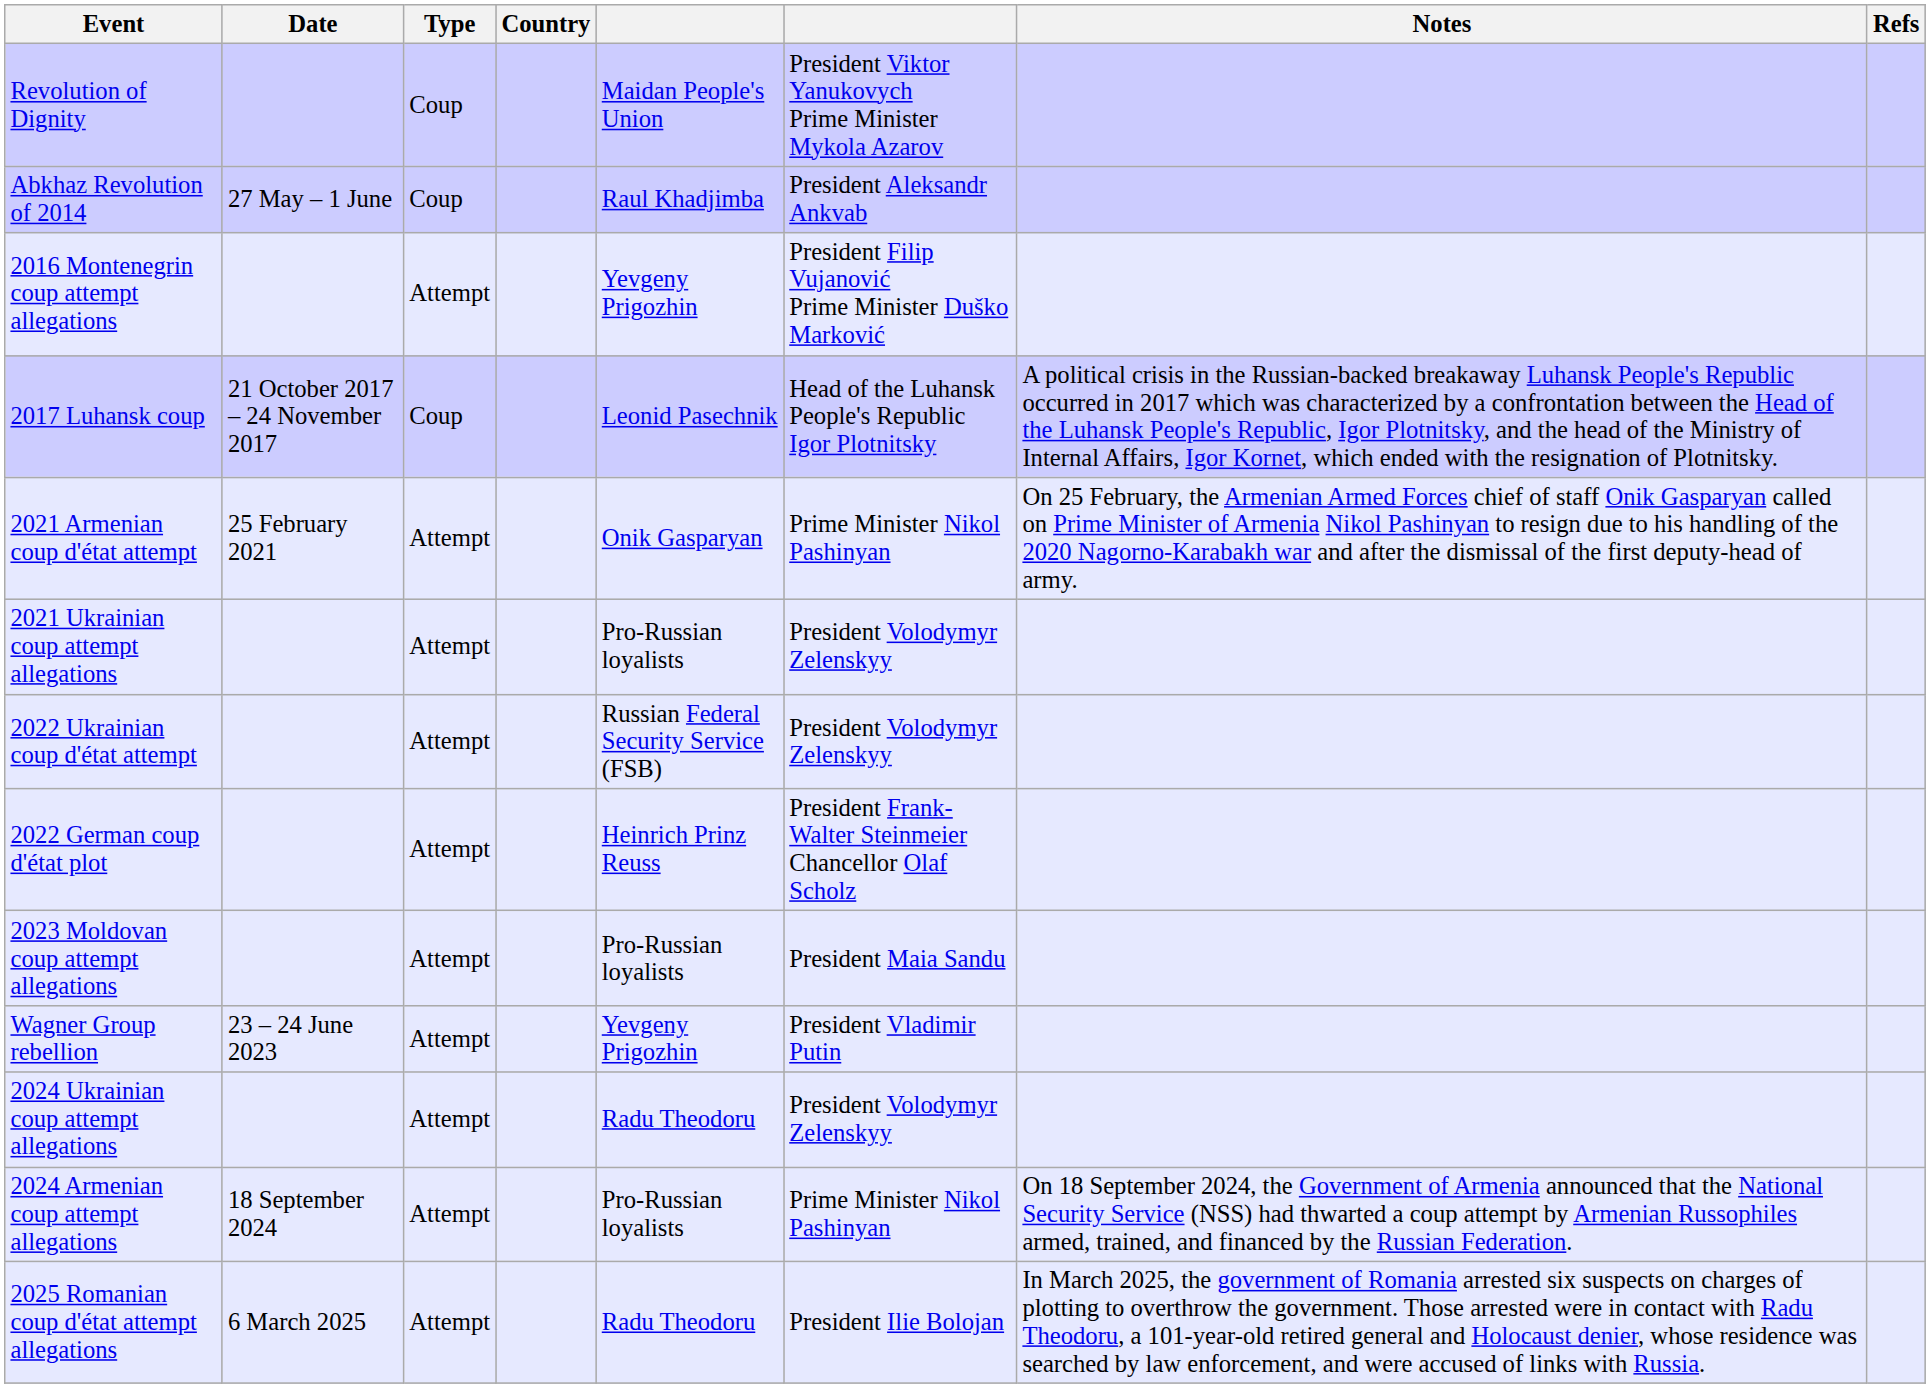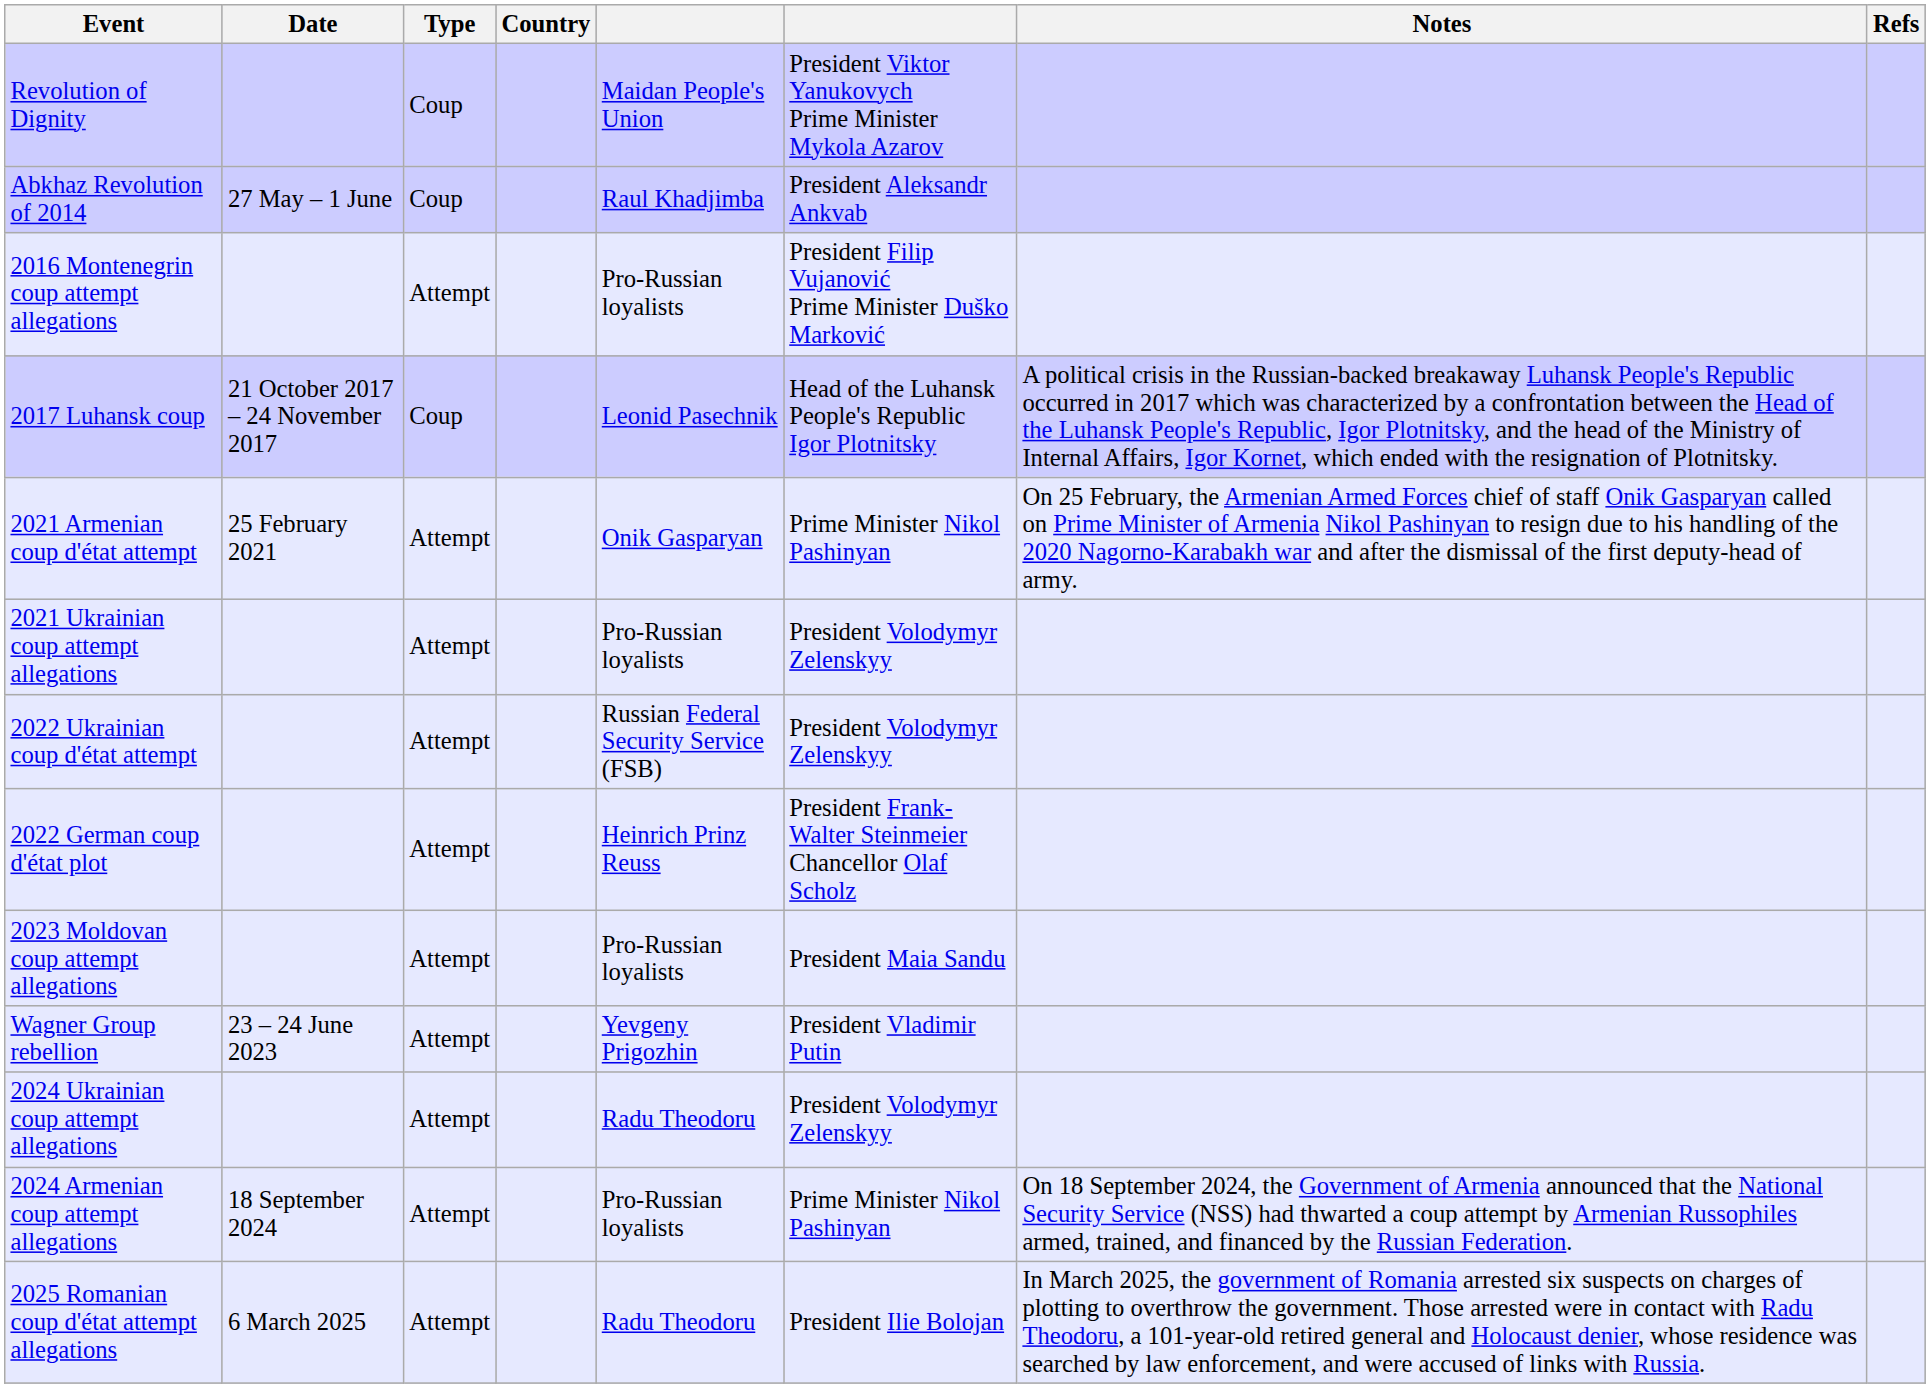2016 Montenegrin coup attempt allegations | column 5: Yevgeny Prigozhin -> Pro-Russian loyalists
